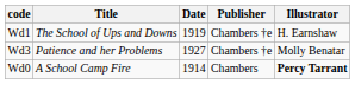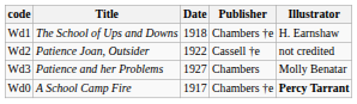Wd1 | Date: 1919 -> 1918
+ row: Wd2 | Patience Joan, Outsider | 1922 | Cassell †e | not credited
Wd3 | Publisher: Chambers †e -> Chambers
Wd0 | Date: 1914 -> 1917
Wd0 | Publisher: Chambers -> Chambers †e
